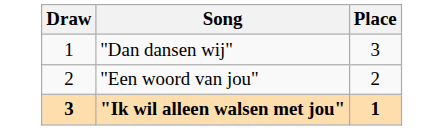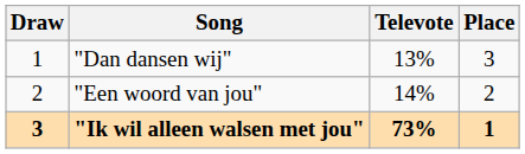+ column: Televote | 13% | 14% | 73%
